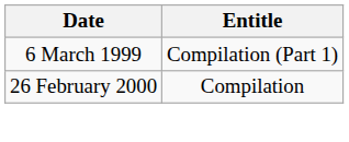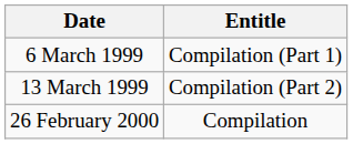+ row: 13 March 1999 | Compilation (Part 2)
